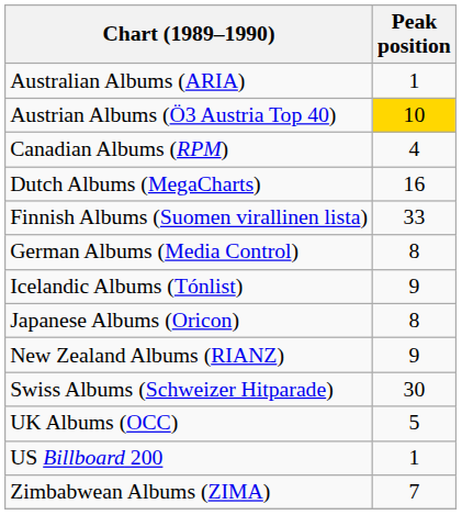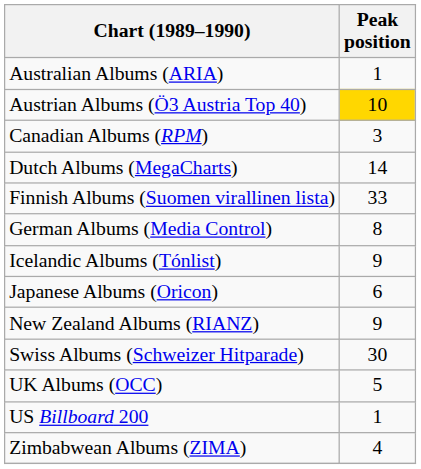Canadian Albums (RPM) | Peak position: 4 -> 3
Dutch Albums (MegaCharts) | Peak position: 16 -> 14
Japanese Albums (Oricon) | Peak position: 8 -> 6
Zimbabwean Albums (ZIMA) | Peak position: 7 -> 4
